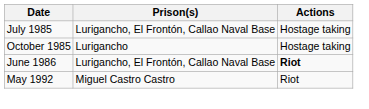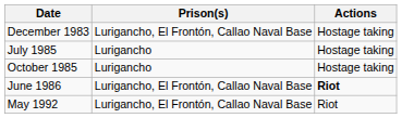+ row: December 1983 | Lurigancho, El Frontón, Callao Naval Base | Hostage taking
July 1985 | Prison(s): Lurigancho, El Frontón, Callao Naval Base -> Lurigancho
May 1992 | Prison(s): Miguel Castro Castro -> Lurigancho, El Frontón, Callao Naval Base
